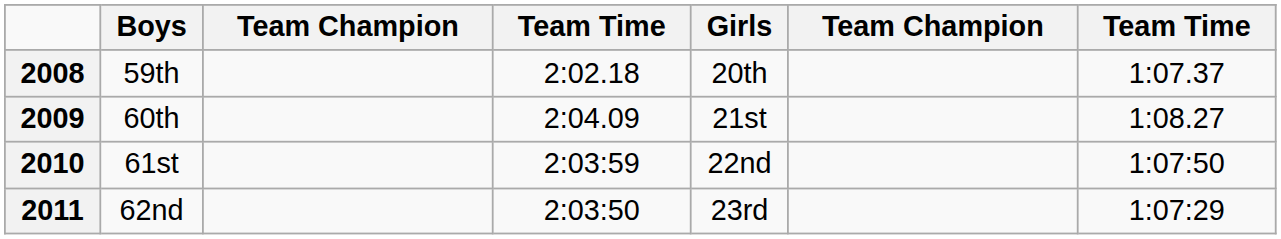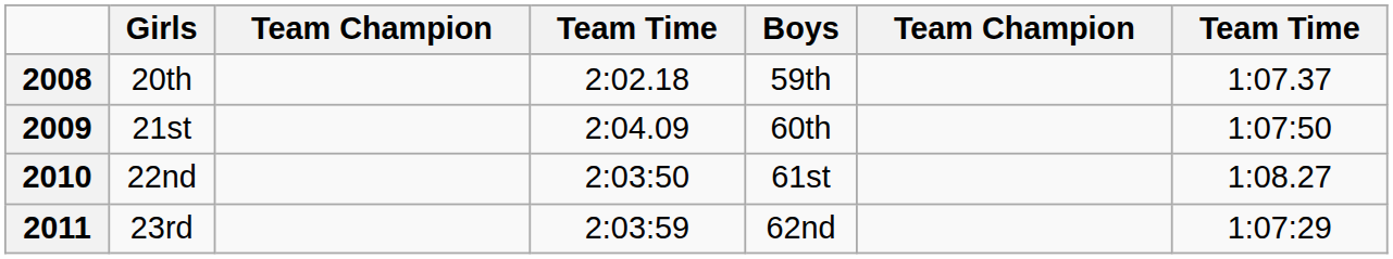columns swapped: Boys <-> Girls
2009 | column 7: 1:08.27 -> 1:07:50
2010 | column 4: 2:03:59 -> 2:03:50
2010 | column 7: 1:07:50 -> 1:08.27
2011 | column 4: 2:03:50 -> 2:03:59
